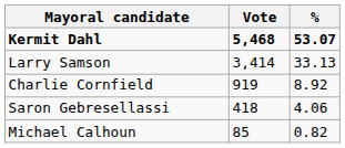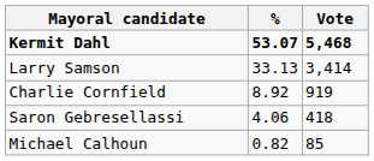columns swapped: Vote <-> %
